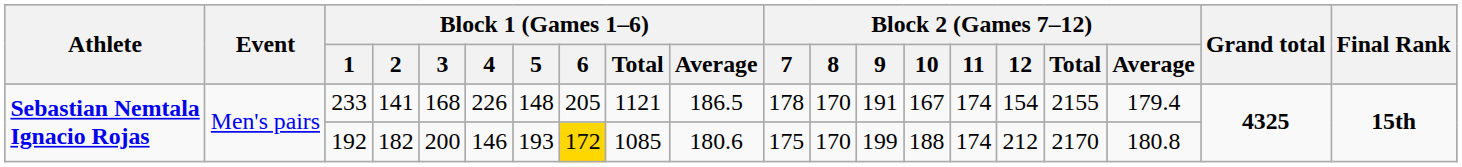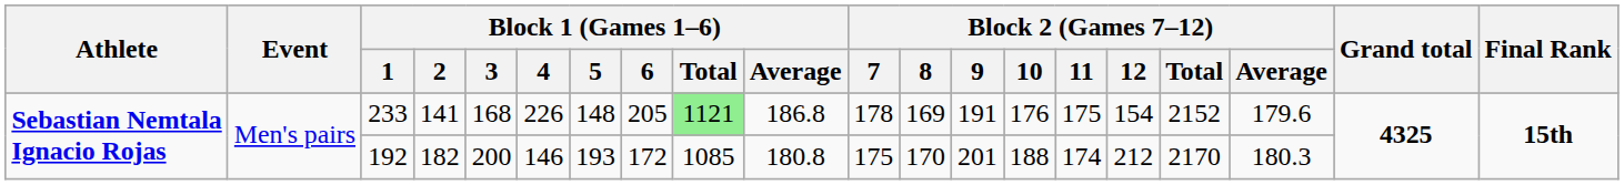233 | Block 1 (Games 1–6) / Total: no background -> lightgreen background
233 | Block 1 (Games 1–6) / Average: 186.5 -> 186.8
233 | Block 2 (Games 7–12) / 8: 170 -> 169
233 | Block 2 (Games 7–12) / 10: 167 -> 176
233 | Block 2 (Games 7–12) / 11: 174 -> 175
233 | Block 2 (Games 7–12) / Total: 2155 -> 2152
233 | Block 2 (Games 7–12) / Average: 179.4 -> 179.6
192 | Block 1 (Games 1–6) / 6: gold background -> no background
192 | Block 1 (Games 1–6) / Average: 180.6 -> 180.8
192 | Block 2 (Games 7–12) / 9: 199 -> 201
192 | Block 2 (Games 7–12) / Average: 180.8 -> 180.3
